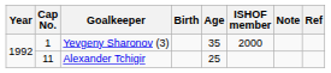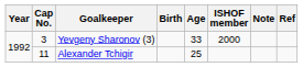Yevgeny Sharonov (3) | Cap No.: 1 -> 3
Yevgeny Sharonov (3) | Age: 35 -> 33
